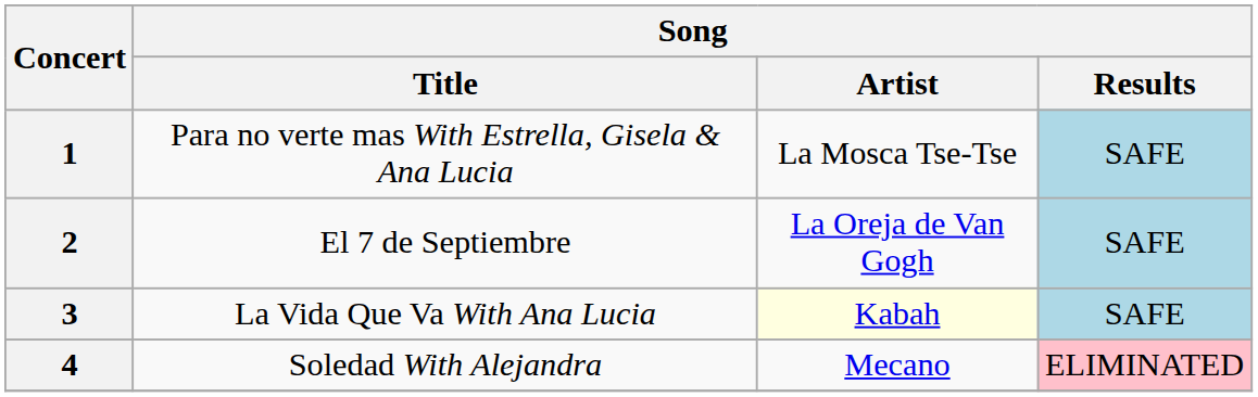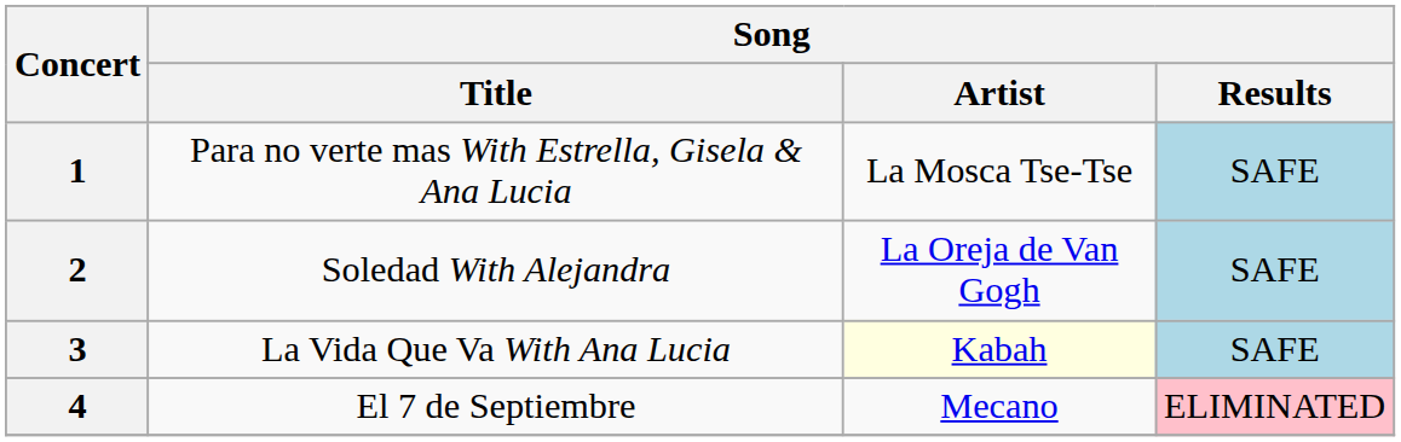2 | Song / Title: El 7 de Septiembre -> Soledad With Alejandra
4 | Song / Title: Soledad With Alejandra -> El 7 de Septiembre
